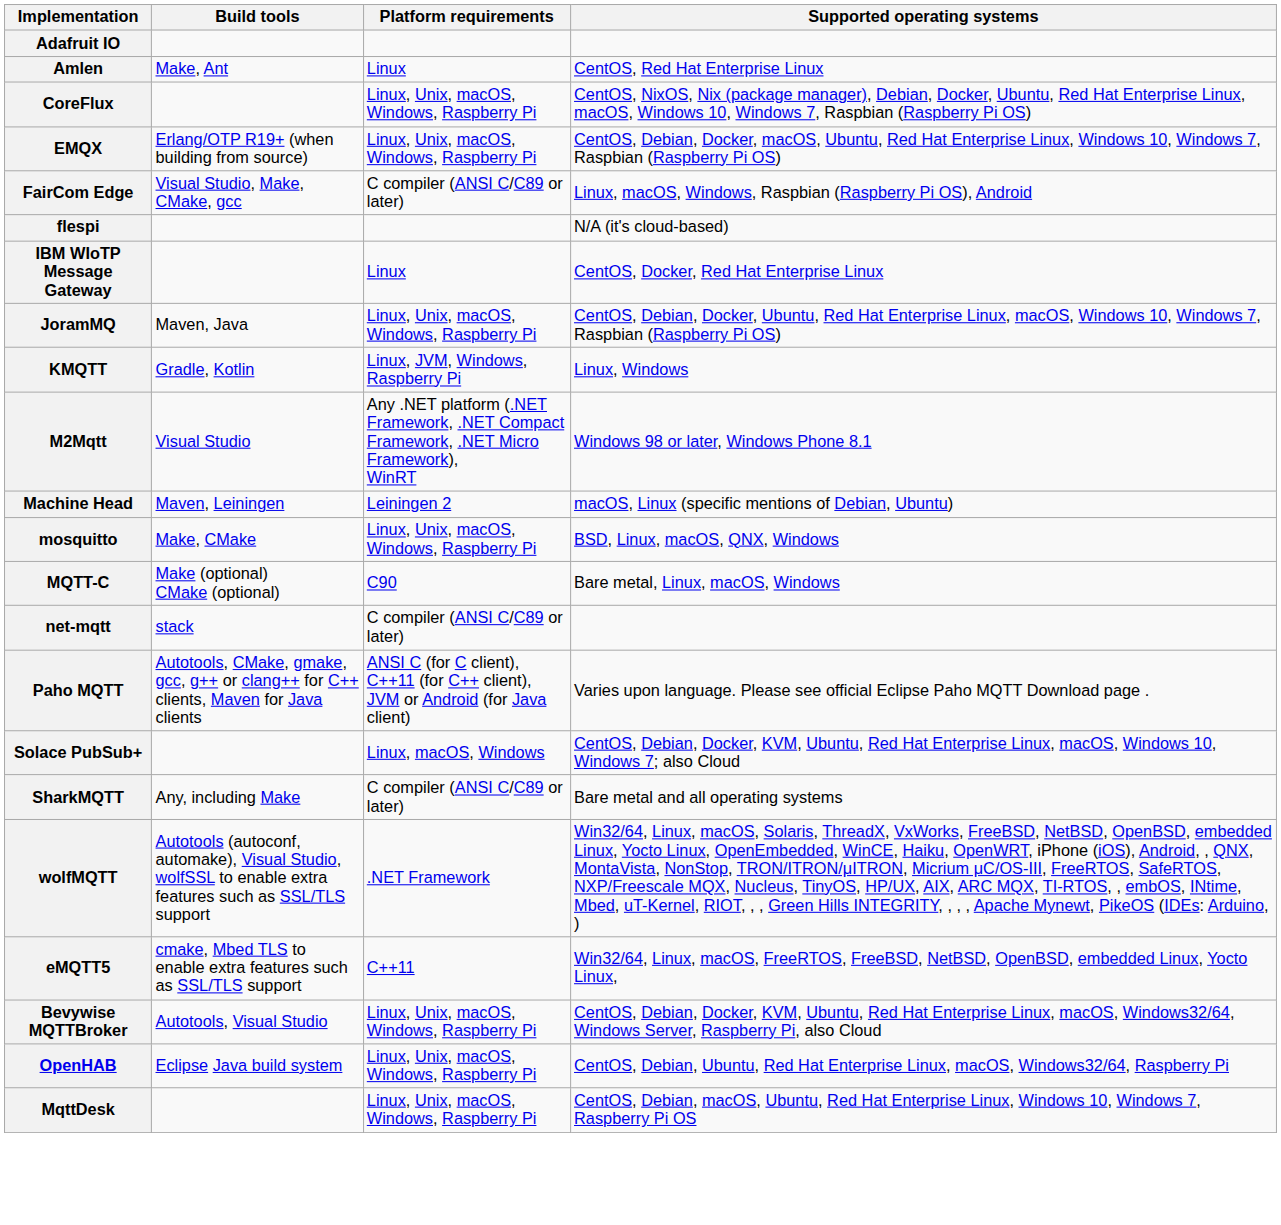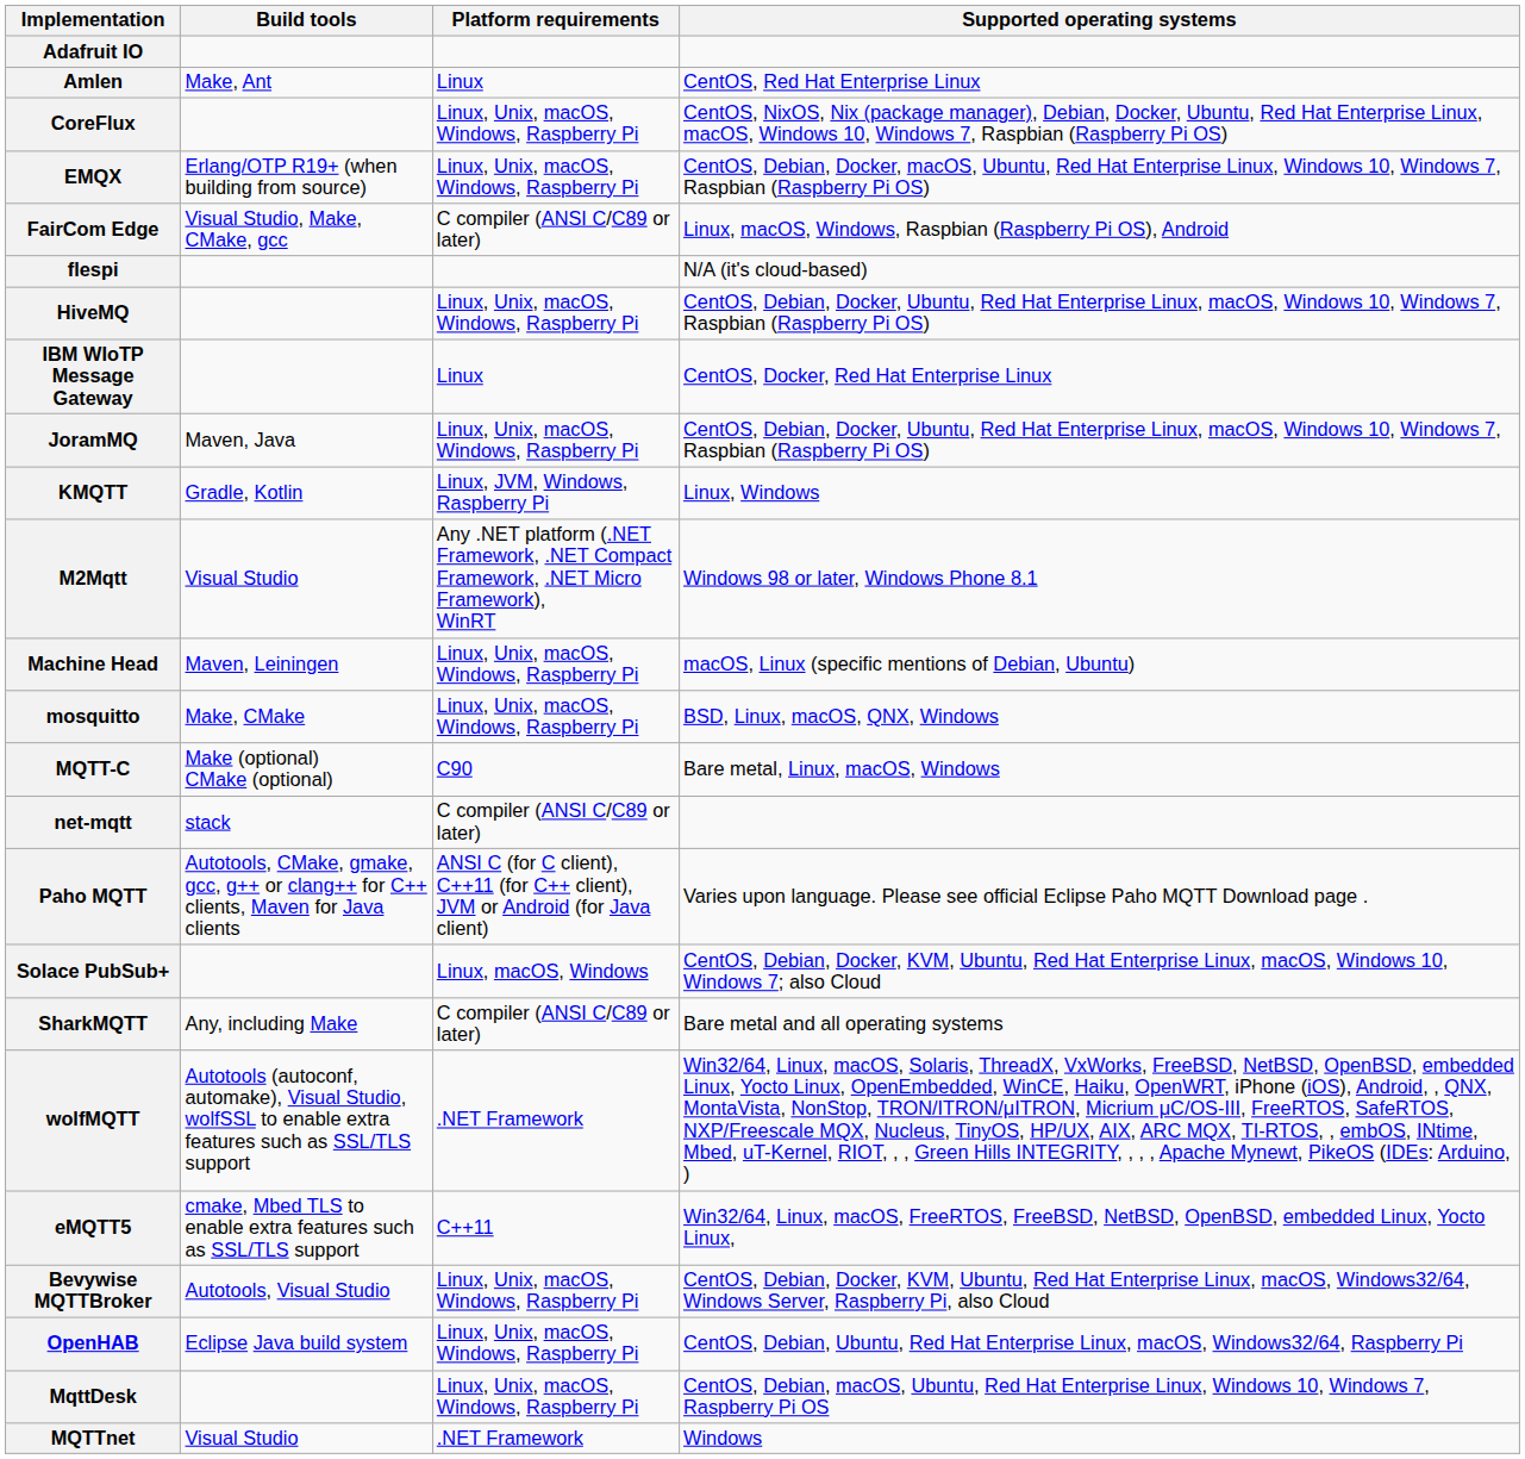+ row: HiveMQ | Linux, Unix, macOS, Windows, Raspberry Pi | CentOS, Debian, Docker, Ubuntu, Red Hat Enterprise Linux, macOS, Windows 10, Windows 7, Raspbian (Raspberry Pi OS)
Machine Head | Platform requirements: Leiningen 2 -> Linux, Unix, macOS, Windows, Raspberry Pi
+ row: MQTTnet | Visual Studio | .NET Framework | Windows
